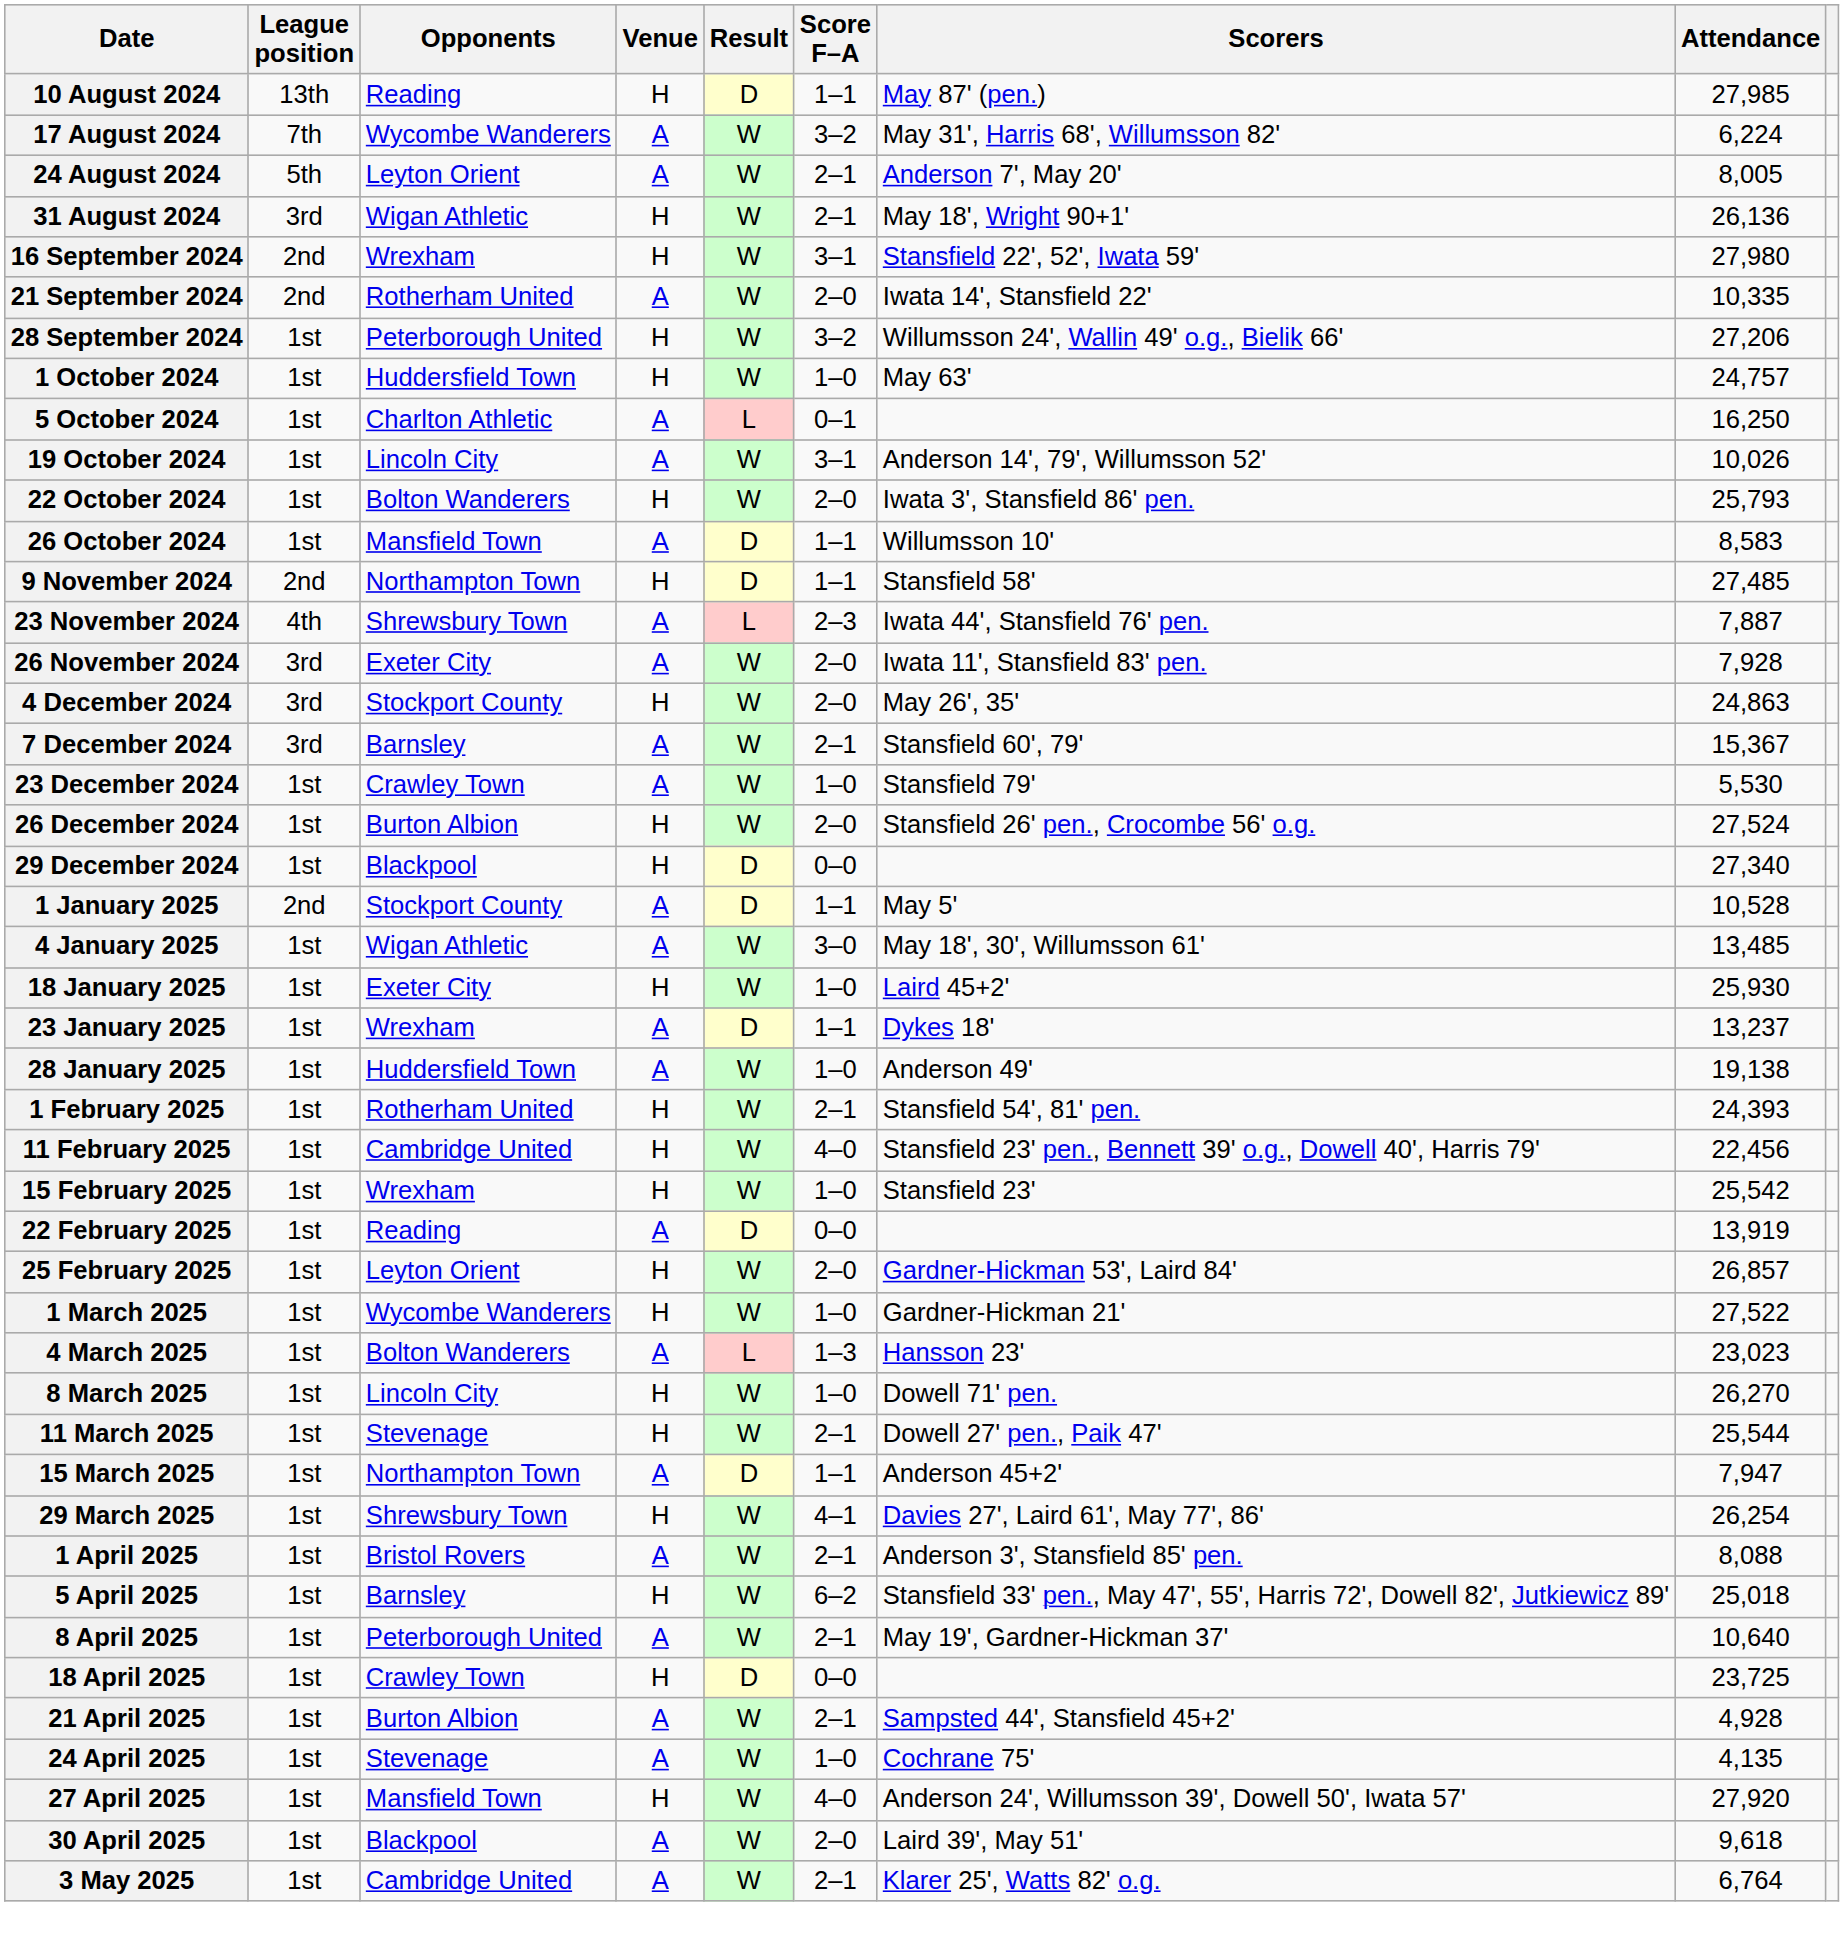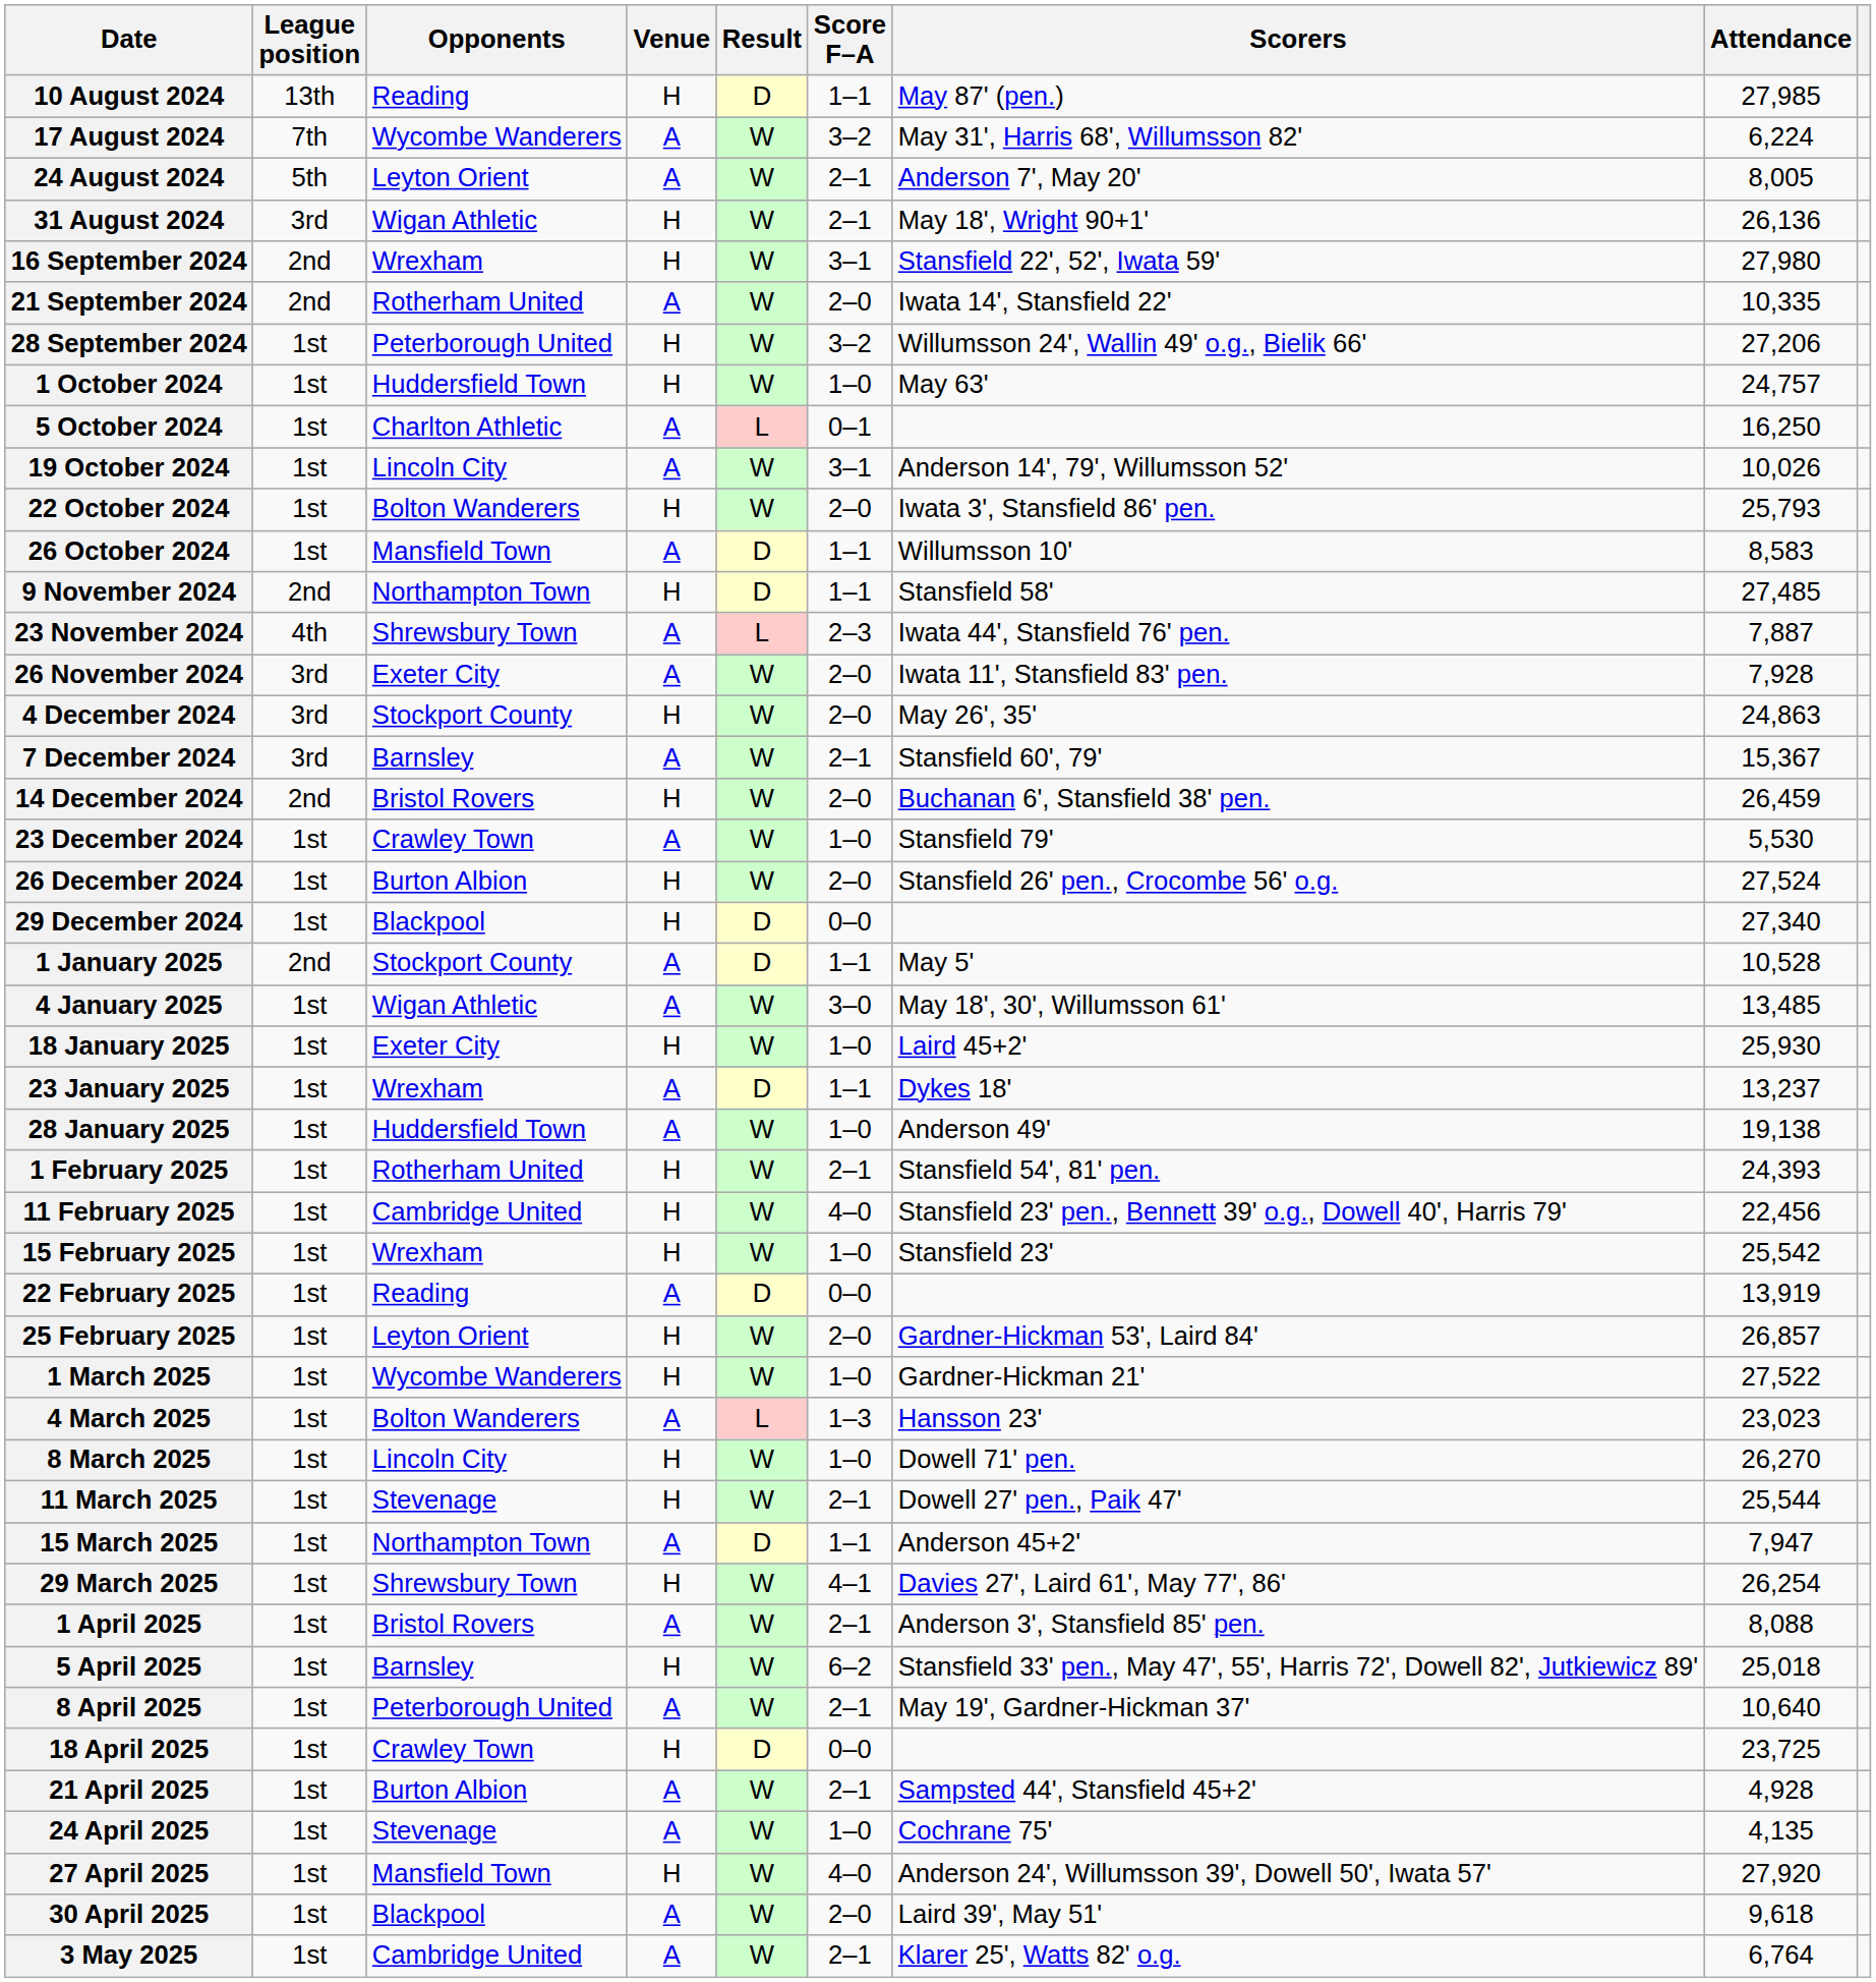+ row: 14 December 2024 | 2nd | Bristol Rovers | H | W | 2–0 | Buchanan 6', Stansfield 38' pen. | 26,459
